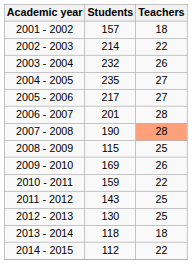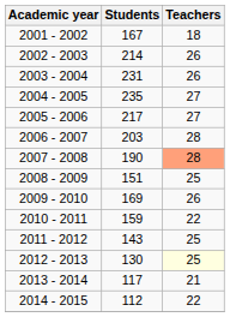2001 - 2002 | Students: 157 -> 167
2002 - 2003 | Teachers: 22 -> 26
2003 - 2004 | Students: 232 -> 231
2006 - 2007 | Students: 201 -> 203
2008 - 2009 | Students: 115 -> 151
2012 - 2013 | Teachers: no background -> lightyellow background
2013 - 2014 | Students: 118 -> 117
2013 - 2014 | Teachers: 18 -> 21
